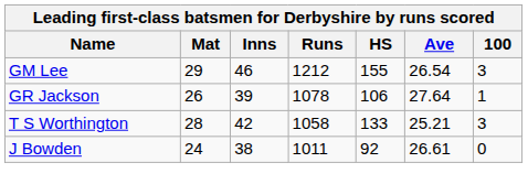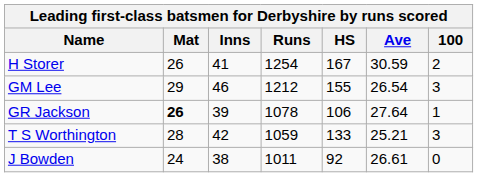+ row: H Storer | 26 | 41 | 1254 | 167 | 30.59 | 2
GR Jackson | Mat: normal -> bold
T S Worthington | Runs: 1058 -> 1059
